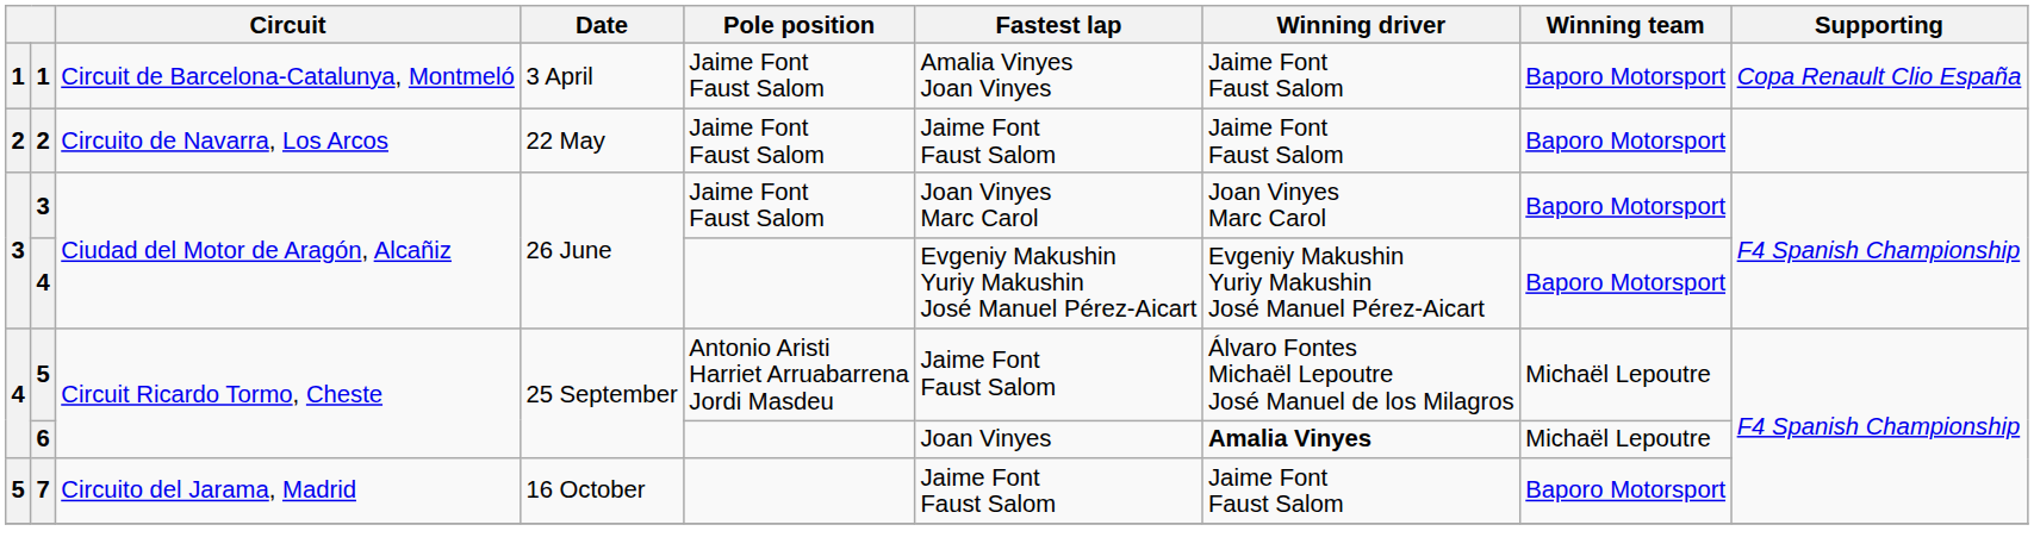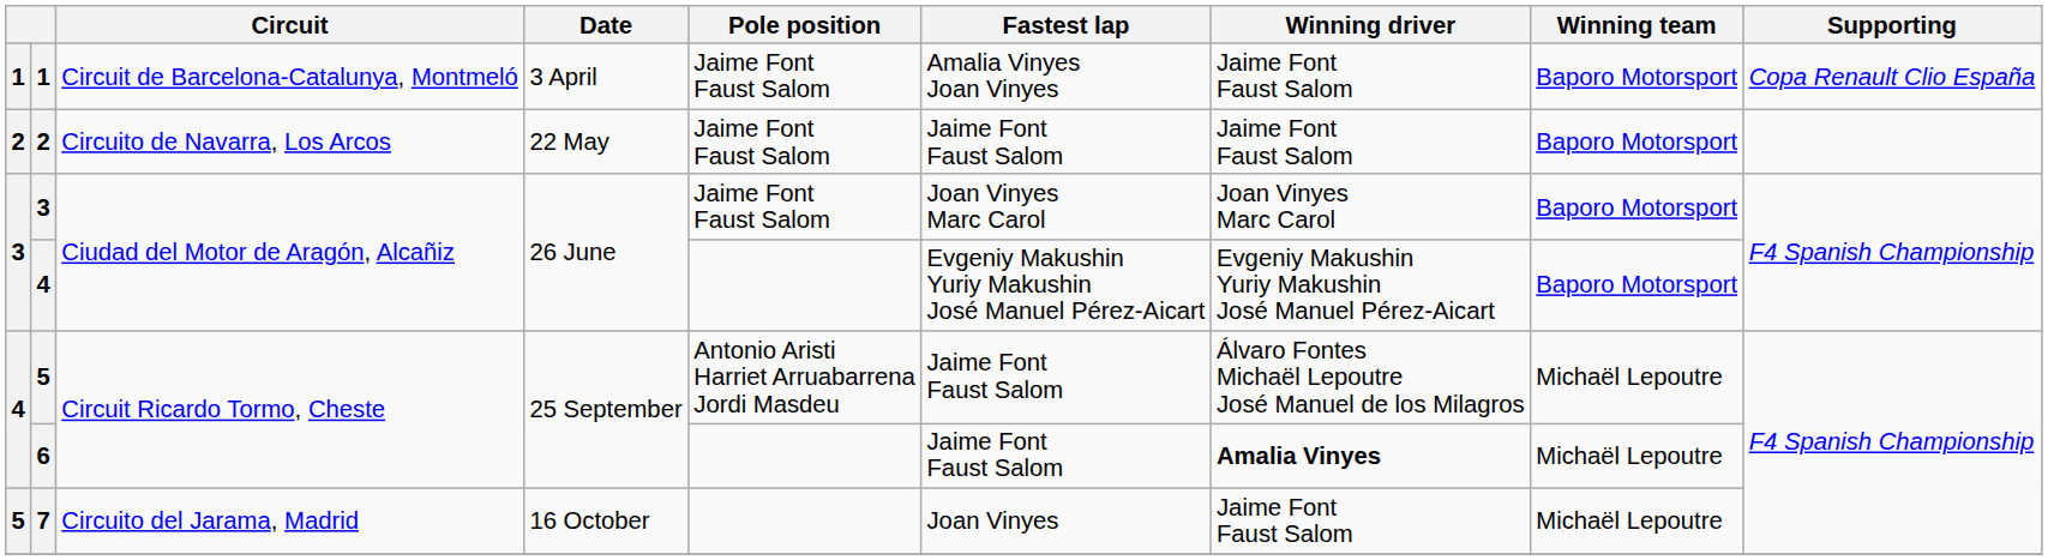6 | Fastest lap: Joan Vinyes -> Jaime Font Faust Salom
7 | Fastest lap: Jaime Font Faust Salom -> Joan Vinyes
7 | Winning team: Baporo Motorsport -> Michaël Lepoutre
